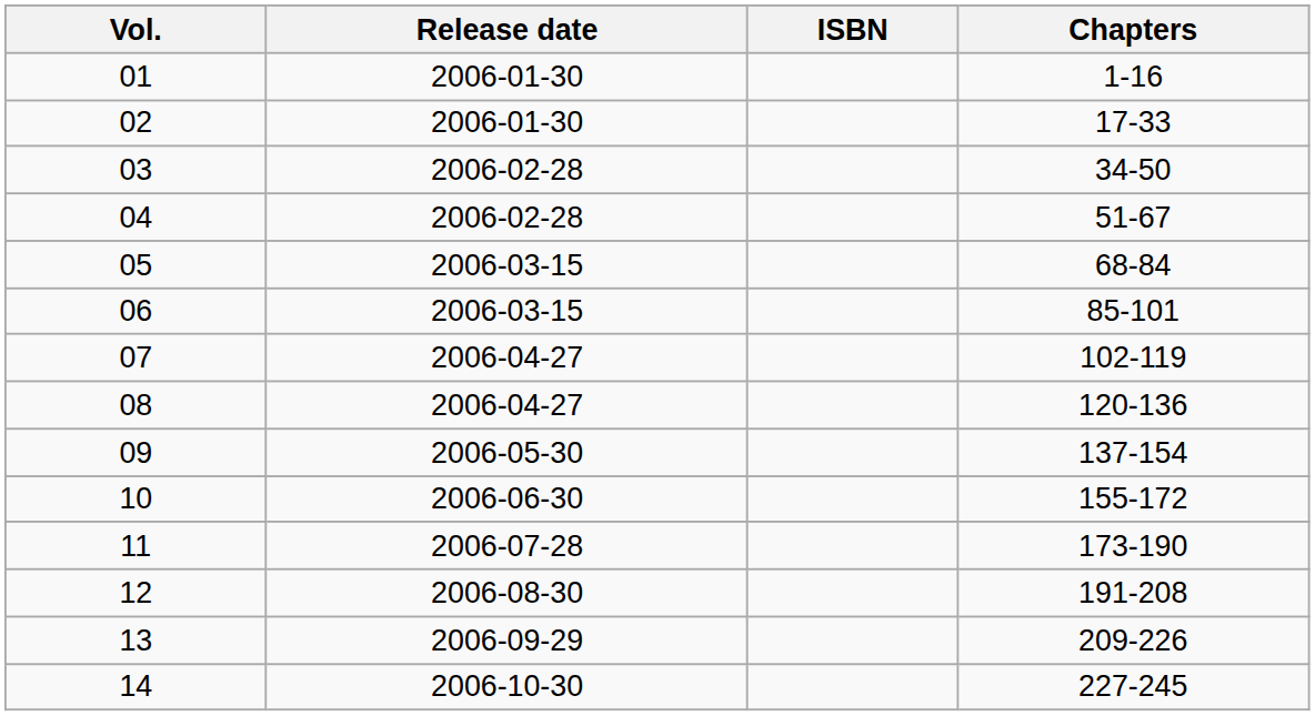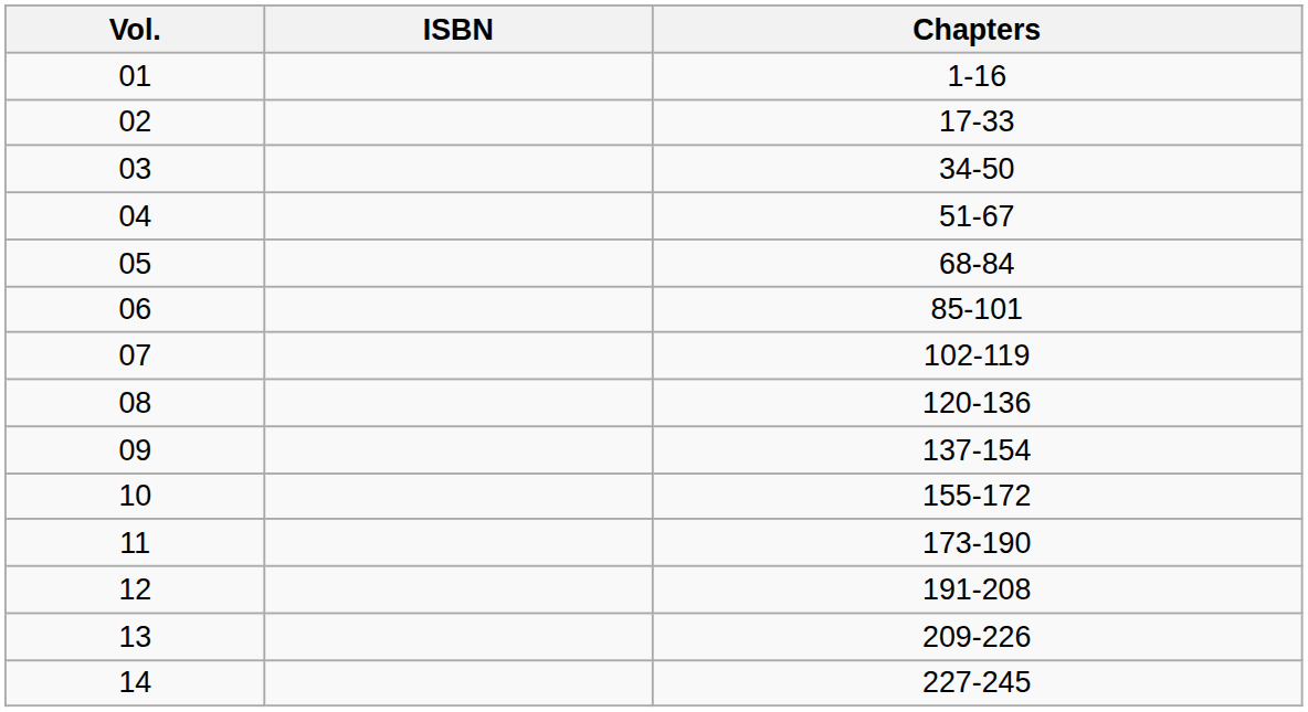- column: Release date | 2006-01-30 | 2006-01-30 | 2006-02-28 | 2006-02-28 | 2006-03-15 | 2006-03-15 | 2006-04-27 | 2006-04-27 | 2006-05-30 | 2006-06-30 | 2006-07-28 | 2006-08-30 | 2006-09-29 | 2006-10-30
